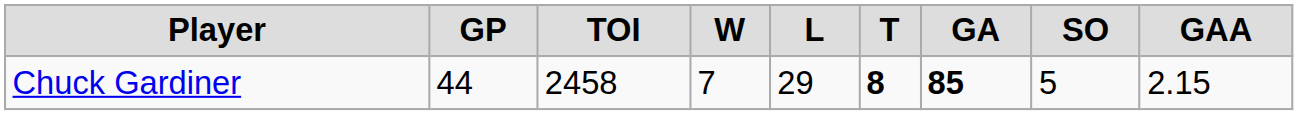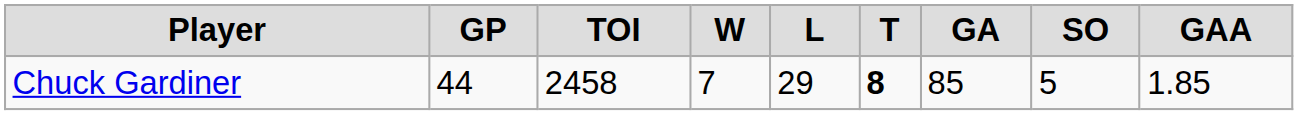Chuck Gardiner | GA: bold -> normal
Chuck Gardiner | GAA: 2.15 -> 1.85
